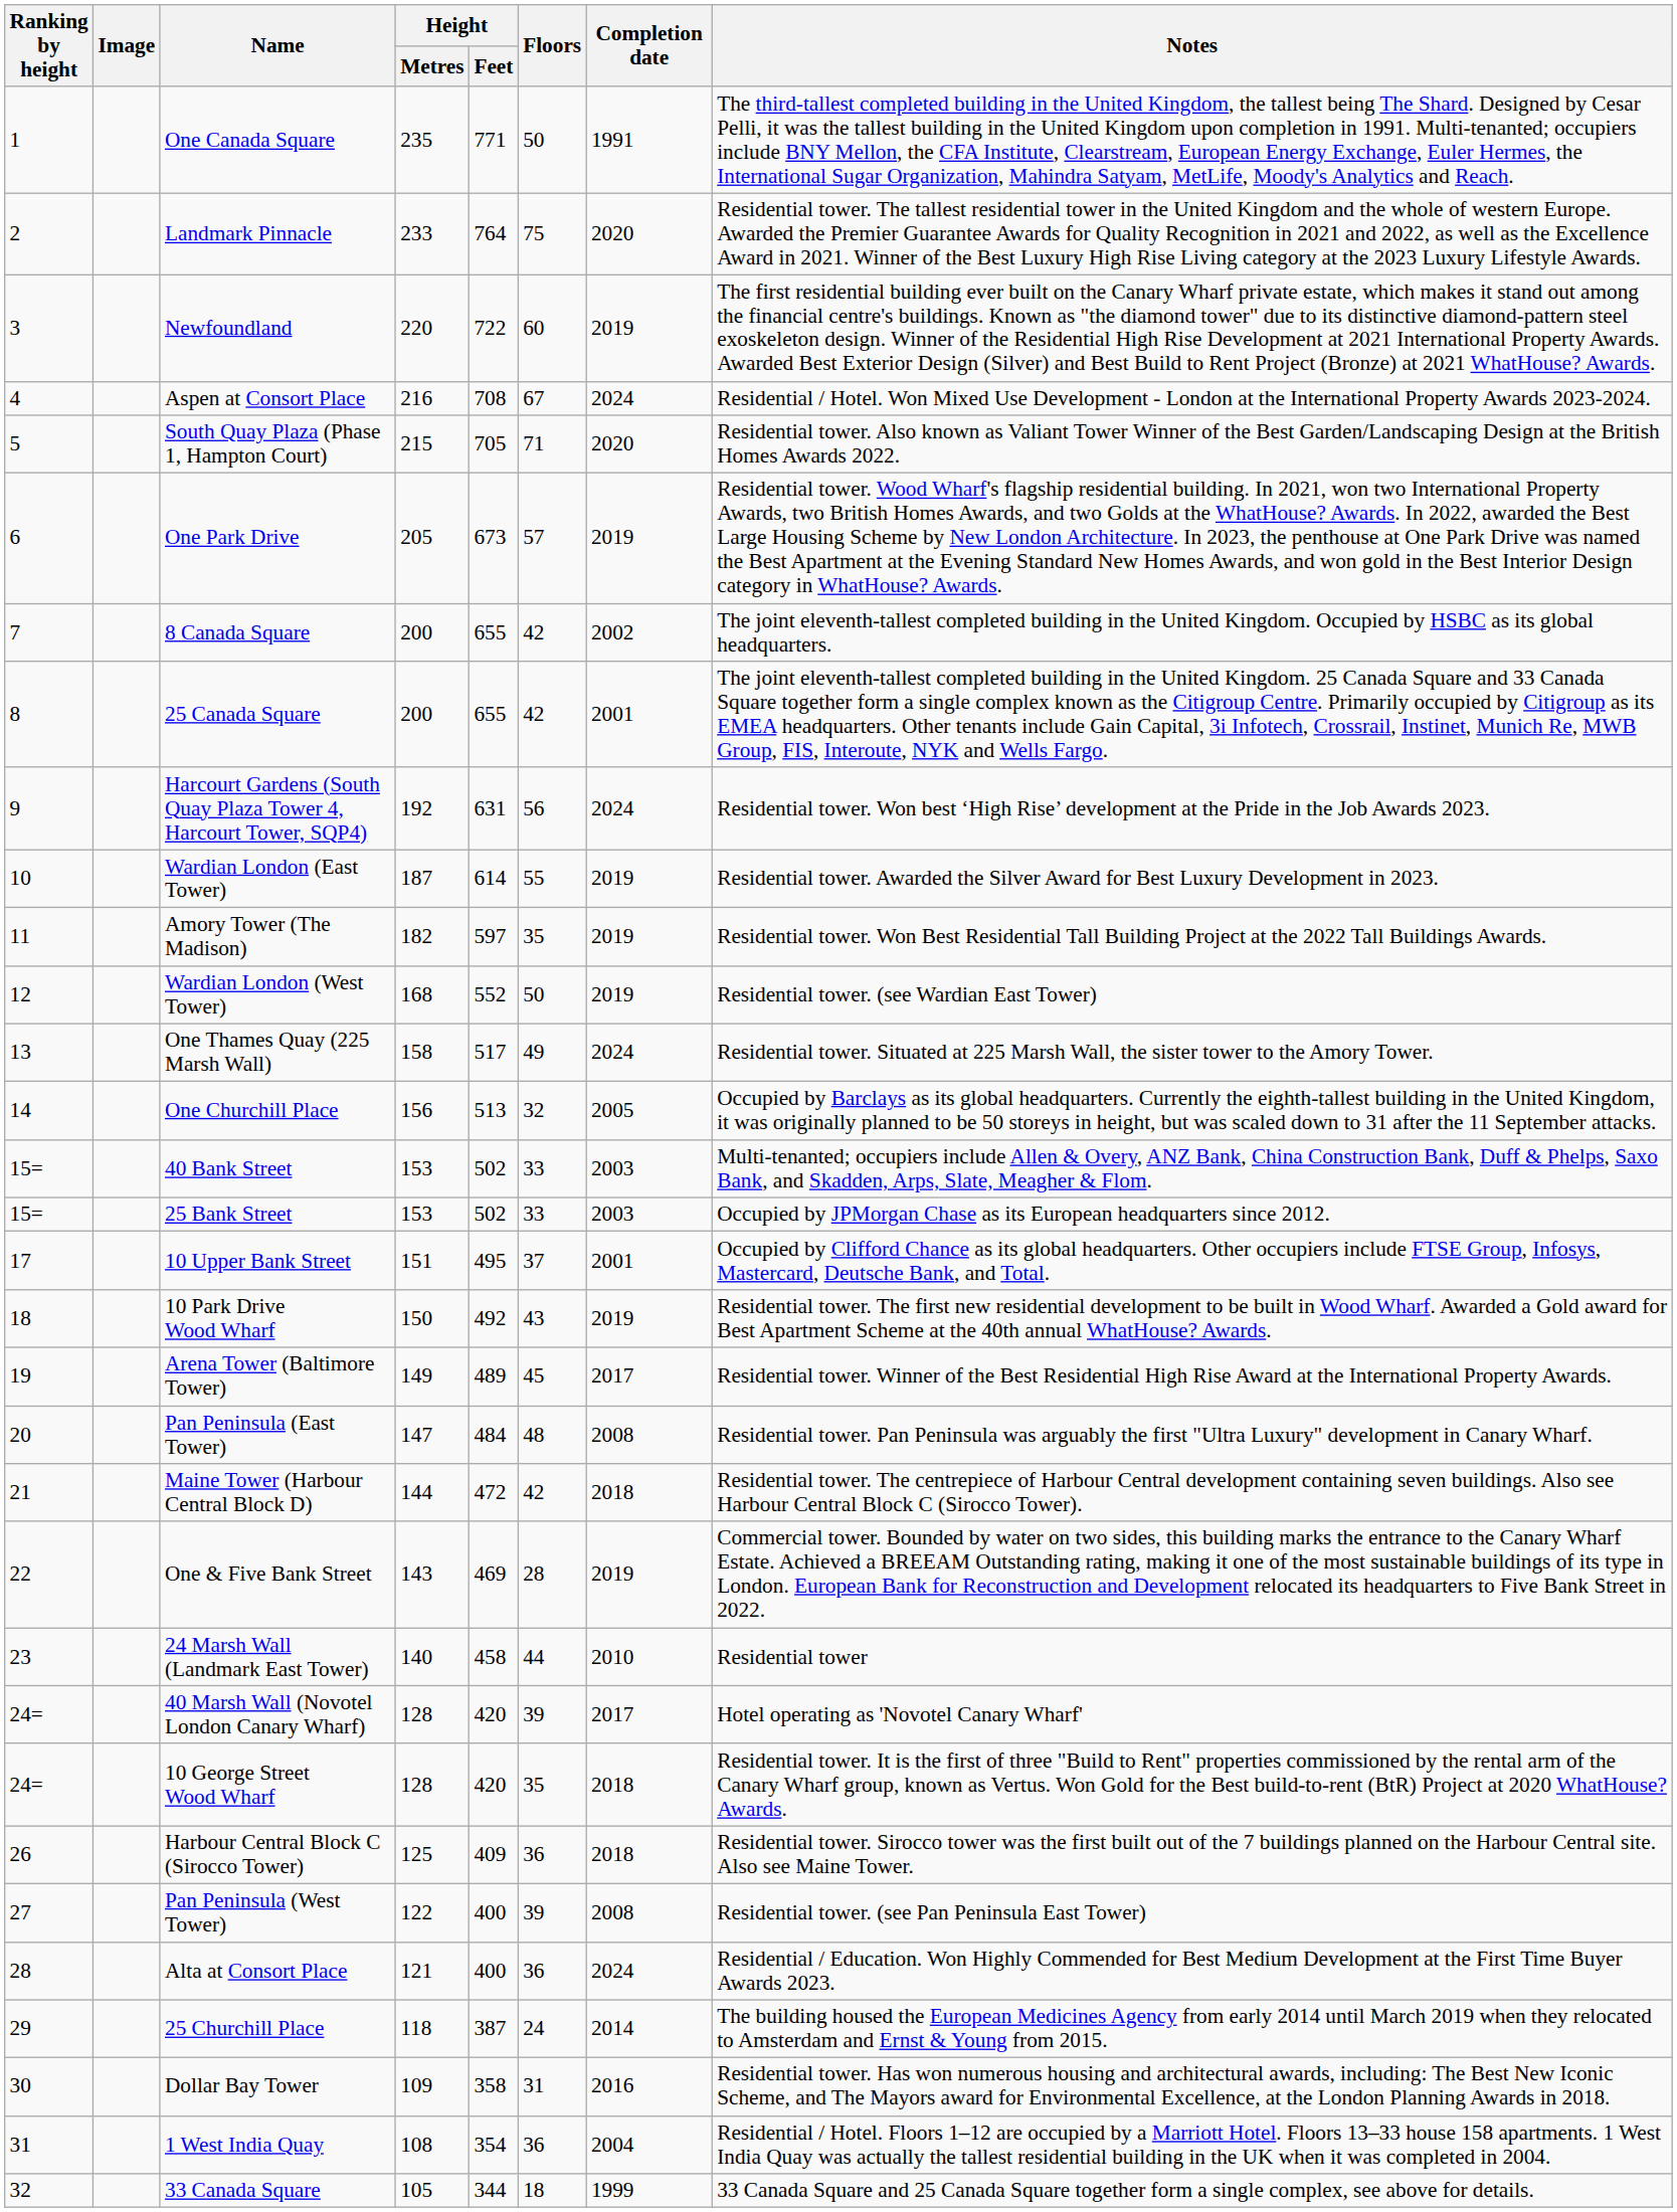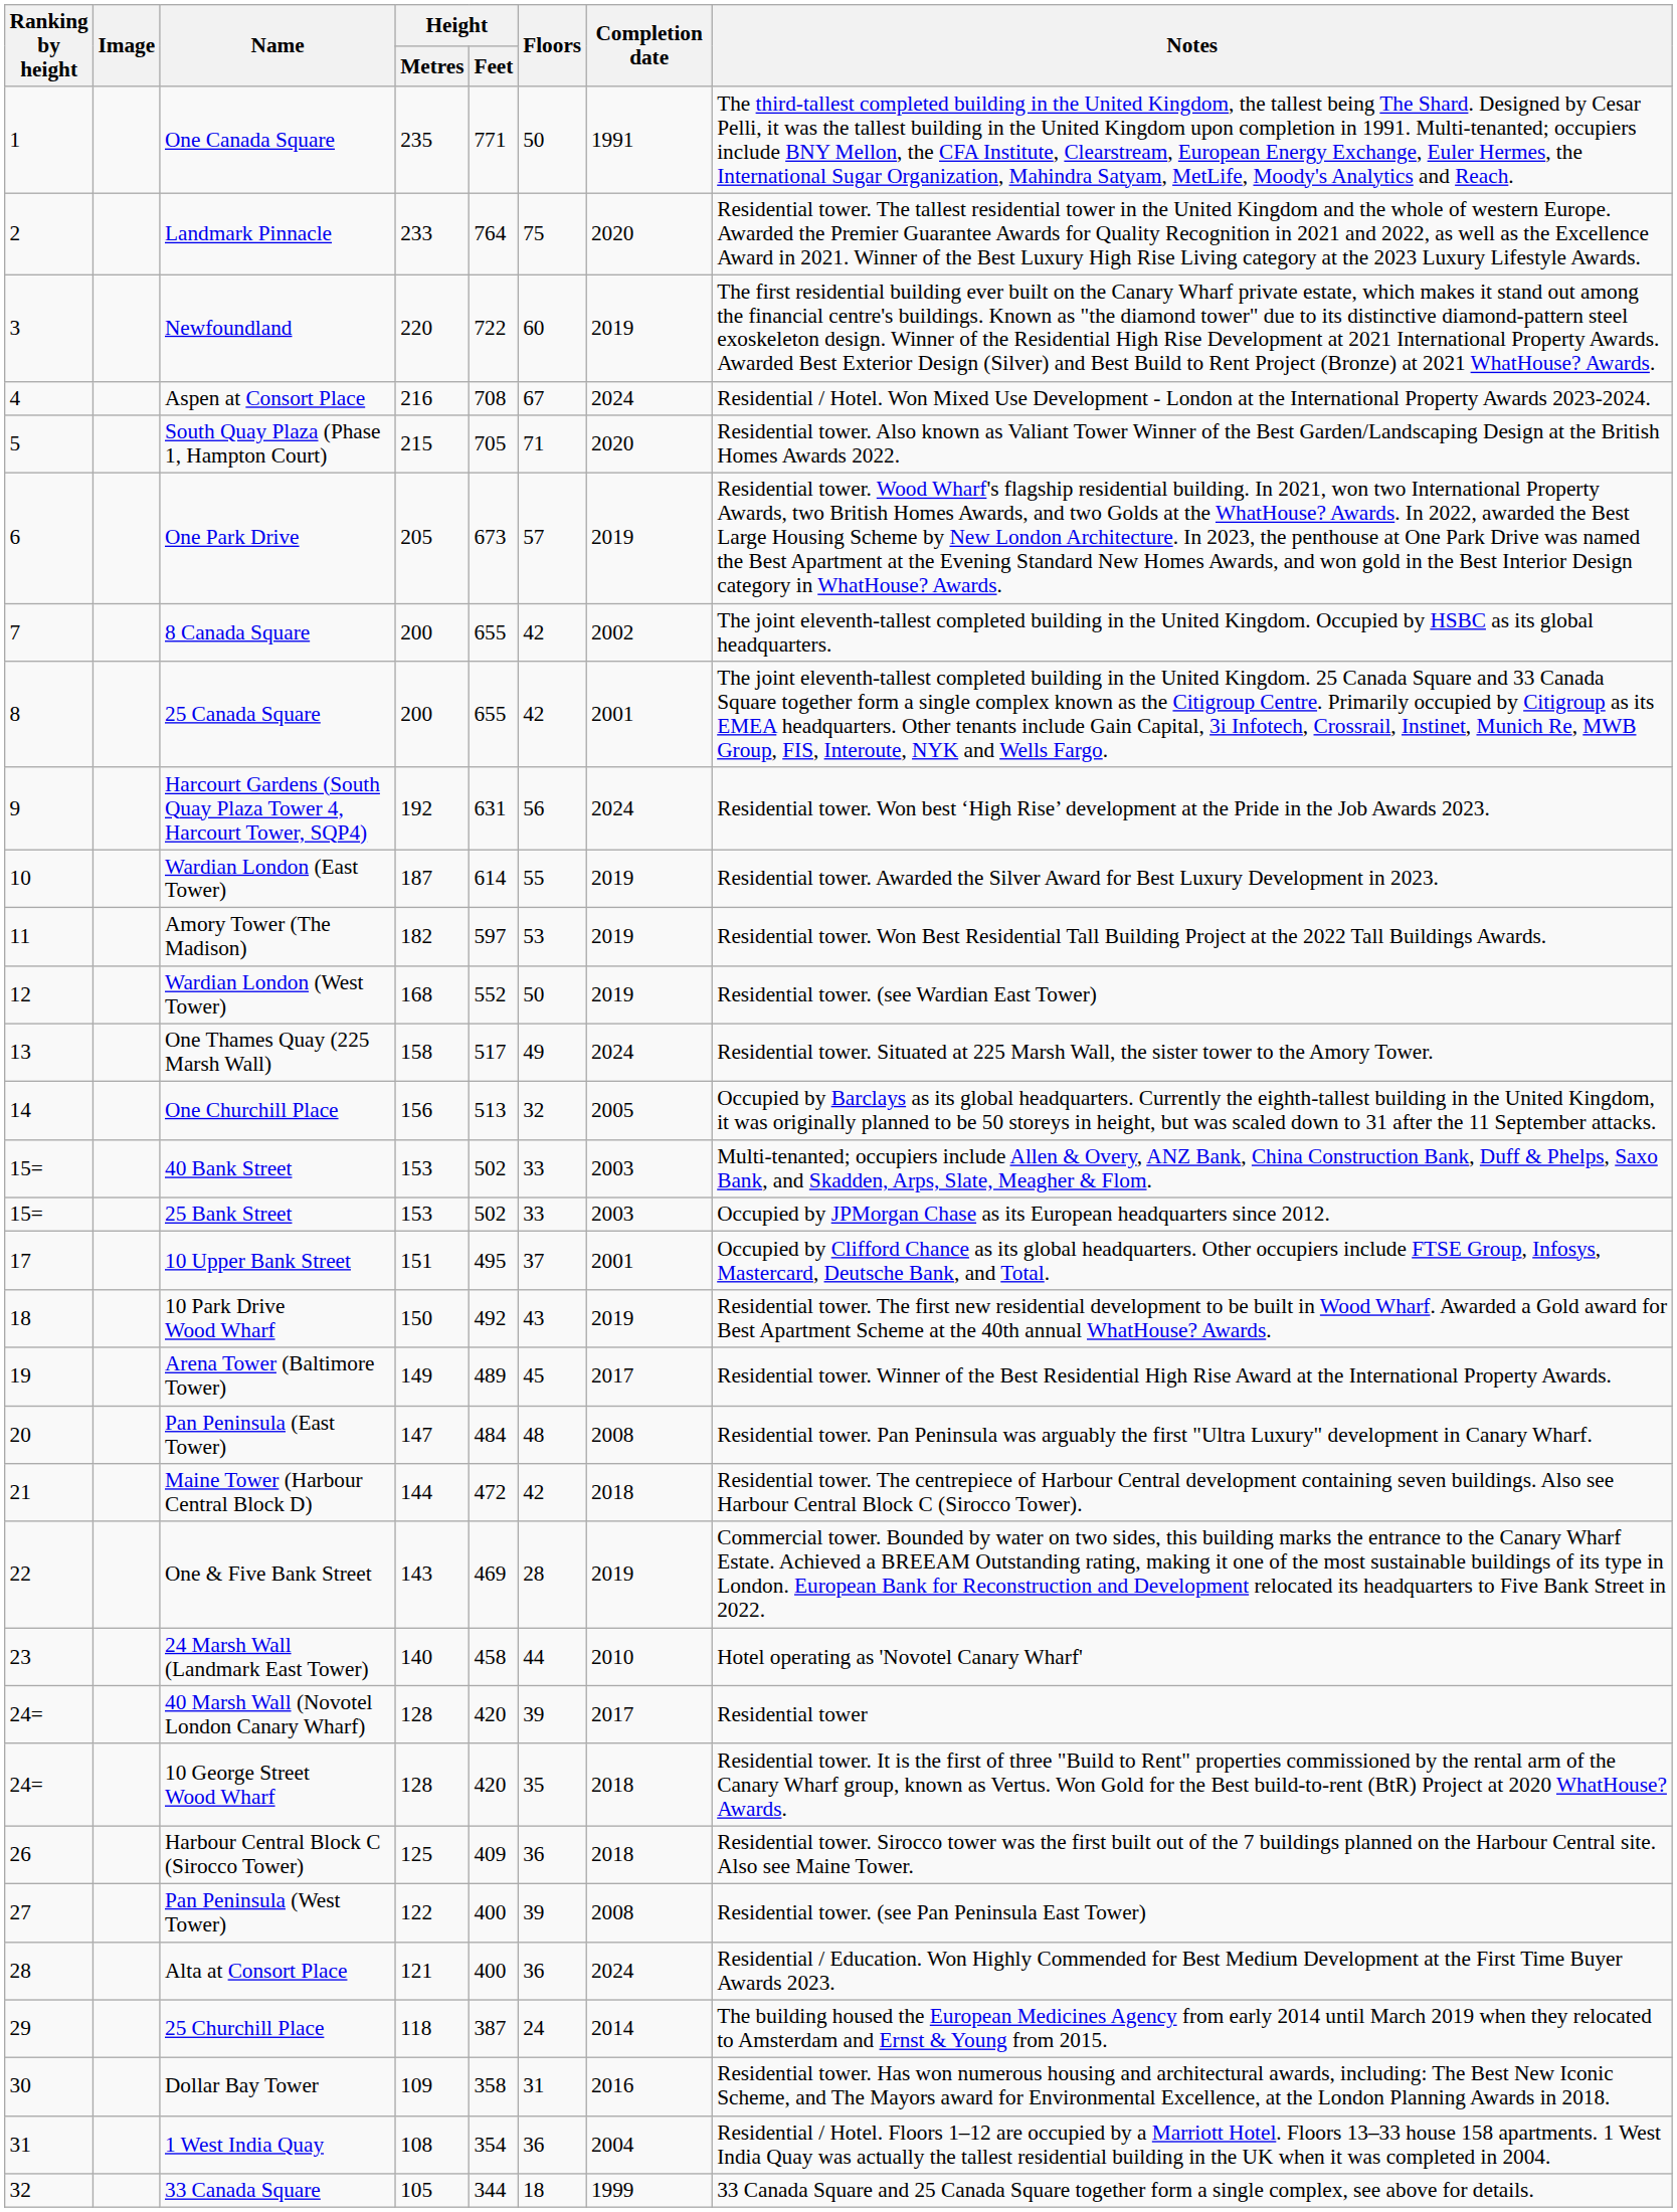Amory Tower (The Madison) | Floors: 35 -> 53
24 Marsh Wall (Landmark East Tower) | Notes: Residential tower -> Hotel operating as 'Novotel Canary Wharf'
40 Marsh Wall (Novotel London Canary Wharf) | Notes: Hotel operating as 'Novotel Canary Wharf' -> Residential tower
